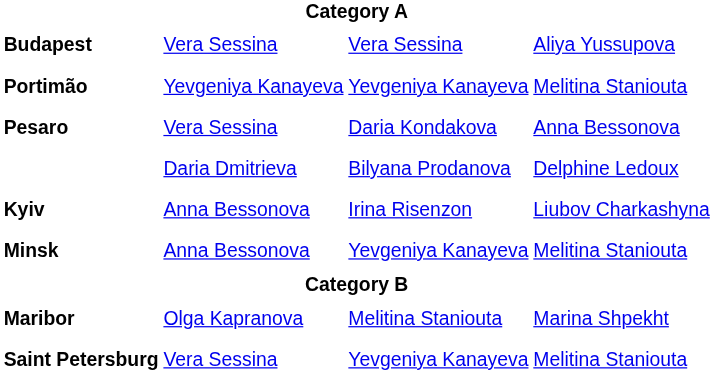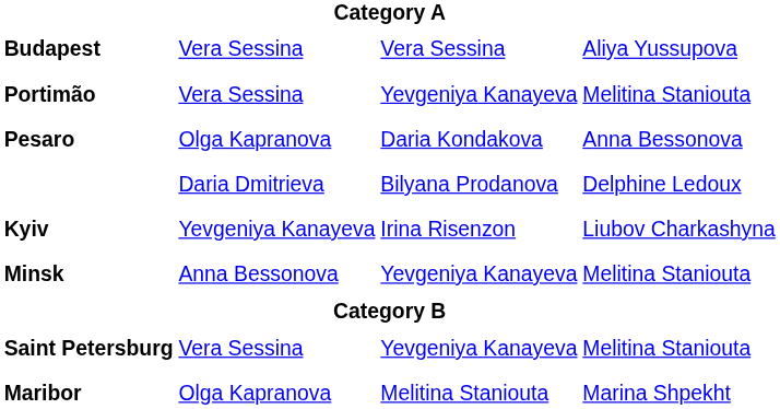Portimão | column 2: Yevgeniya Kanayeva -> Vera Sessina
Pesaro | column 2: Vera Sessina -> Olga Kapranova
Kyiv | column 2: Anna Bessonova -> Yevgeniya Kanayeva
rows swapped: Saint Petersburg <-> Maribor
